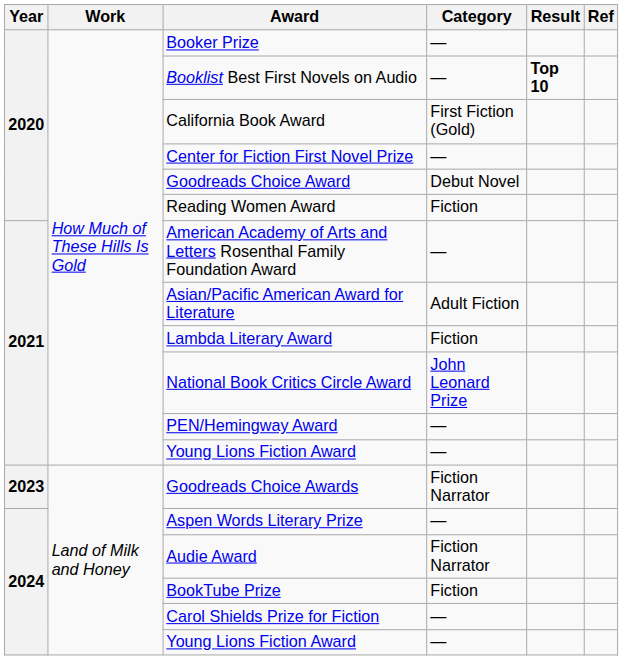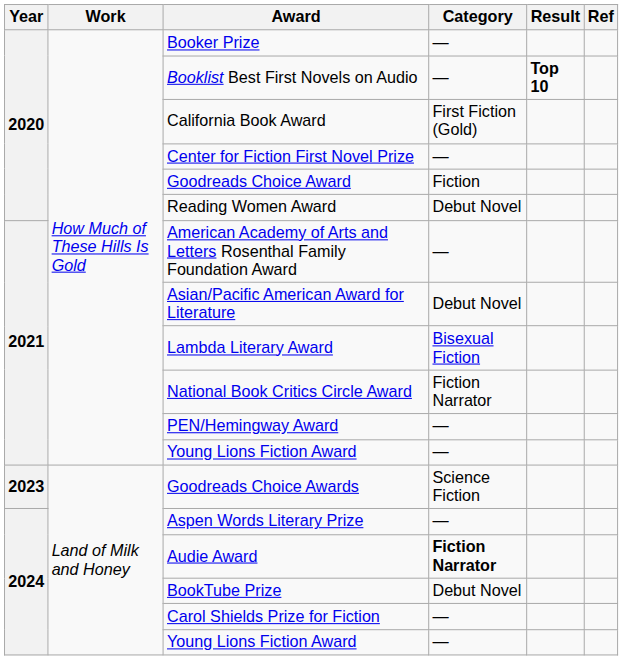Goodreads Choice Award | Category: Debut Novel -> Fiction
Reading Women Award | Category: Fiction -> Debut Novel
Asian/Pacific American Award for Literature | Category: Adult Fiction -> Debut Novel
Lambda Literary Award | Category: Fiction -> Bisexual Fiction
National Book Critics Circle Award | Category: John Leonard Prize -> Fiction Narrator
Goodreads Choice Awards | Category: Fiction Narrator -> Science Fiction
Audie Award | Category: normal -> bold
BookTube Prize | Category: Fiction -> Debut Novel
